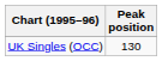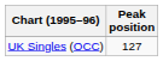UK Singles (OCC) | Peak position: 130 -> 127
